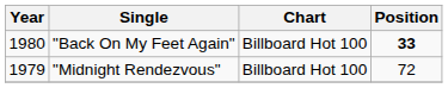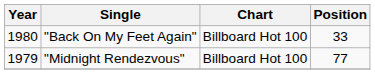"Back On My Feet Again" | Position: bold -> normal
"Midnight Rendezvous" | Position: 72 -> 77
